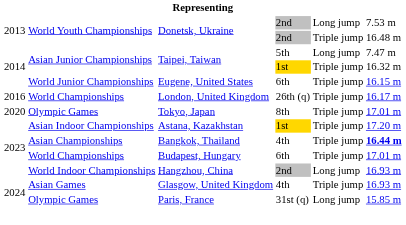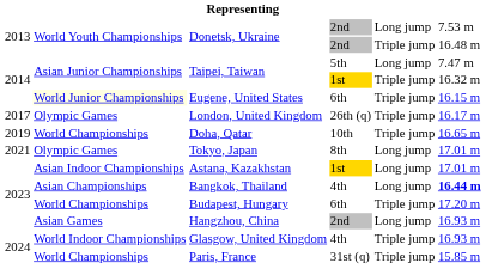Eugene, United States | column 2: no background -> lightyellow background
London, United Kingdom | column 1: 2016 -> 2017
London, United Kingdom | column 2: World Championships -> Olympic Games
+ row: 2019 | World Championships | Doha, Qatar | 10th | Triple jump | 16.65 m
Tokyo, Japan | column 1: 2020 -> 2021
Tokyo, Japan | column 5: Triple jump -> Long jump
Astana, Kazakhstan | column 5: Triple jump -> Long jump
Astana, Kazakhstan | column 6: 17.20 m -> 17.01 m
Bangkok, Thailand | column 5: Triple jump -> Long jump
Budapest, Hungary | column 6: 17.01 m -> 17.20 m
Hangzhou, China | column 2: World Indoor Championships -> Asian Games
Glasgow, United Kingdom | column 2: Asian Games -> World Indoor Championships
Paris, France | column 2: Olympic Games -> World Championships
Paris, France | column 5: Long jump -> Triple jump
